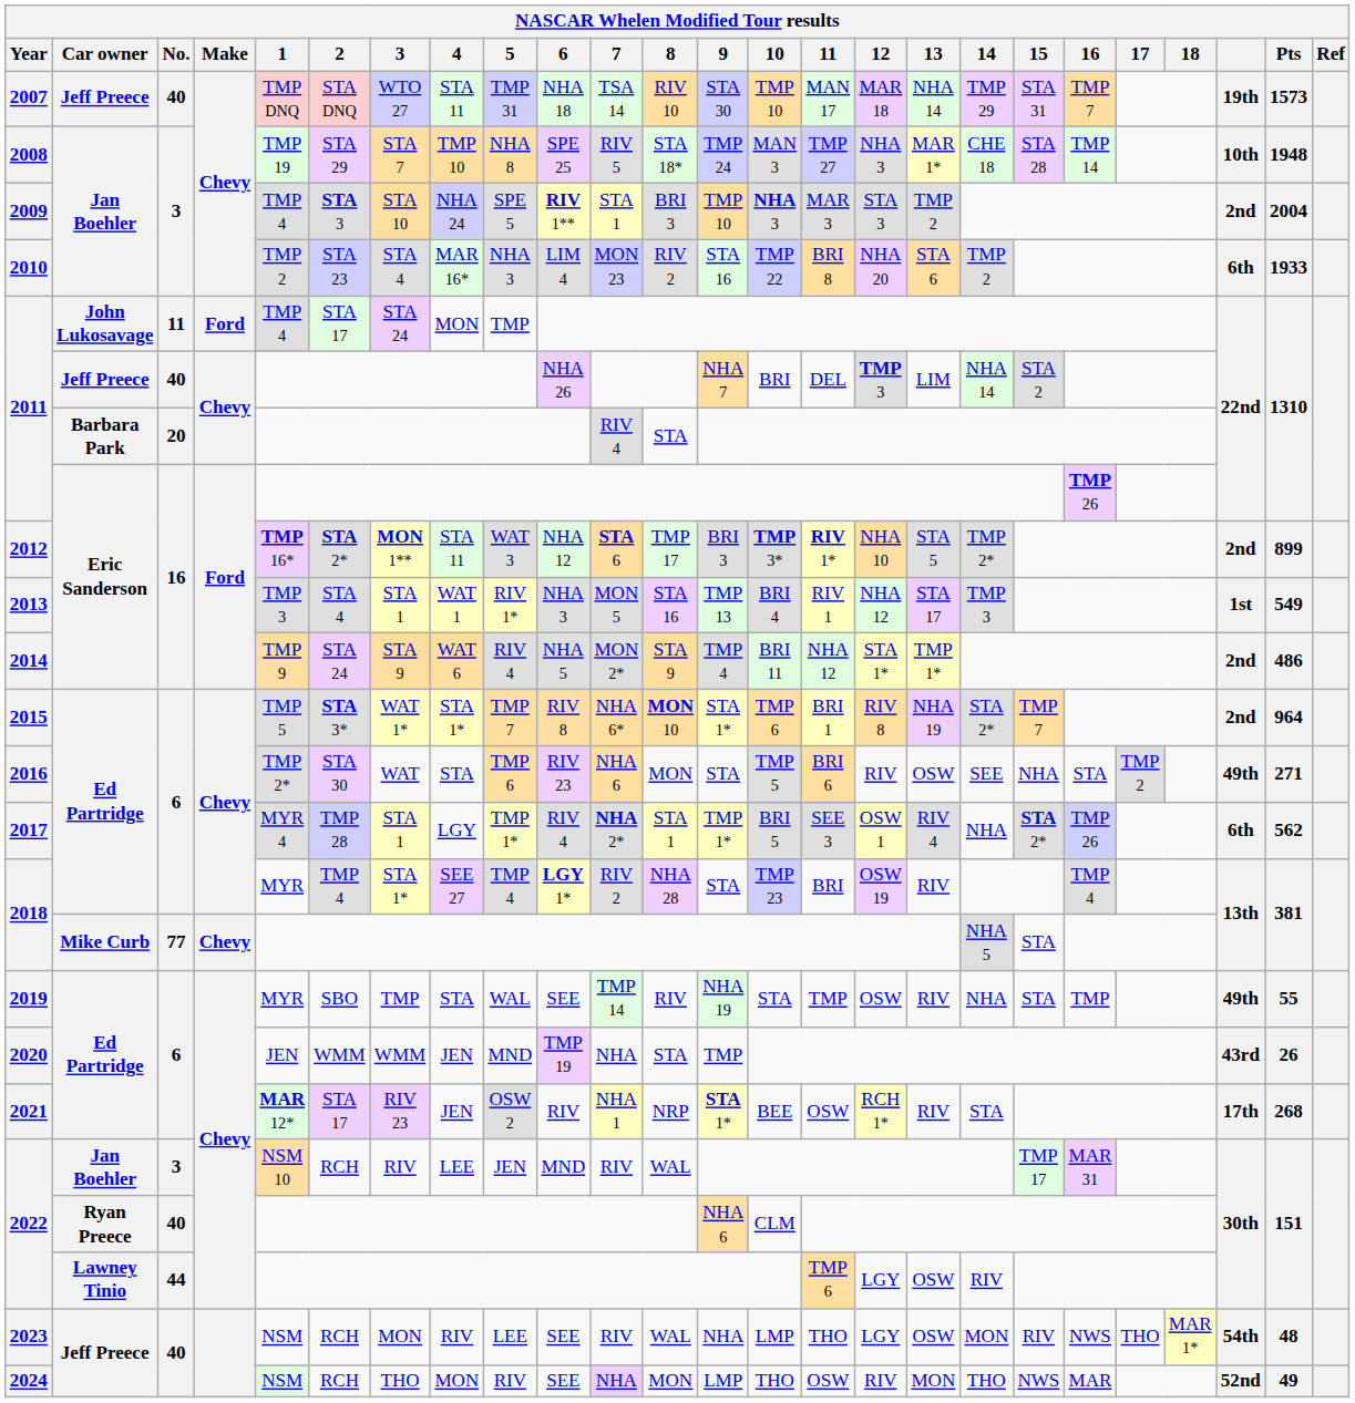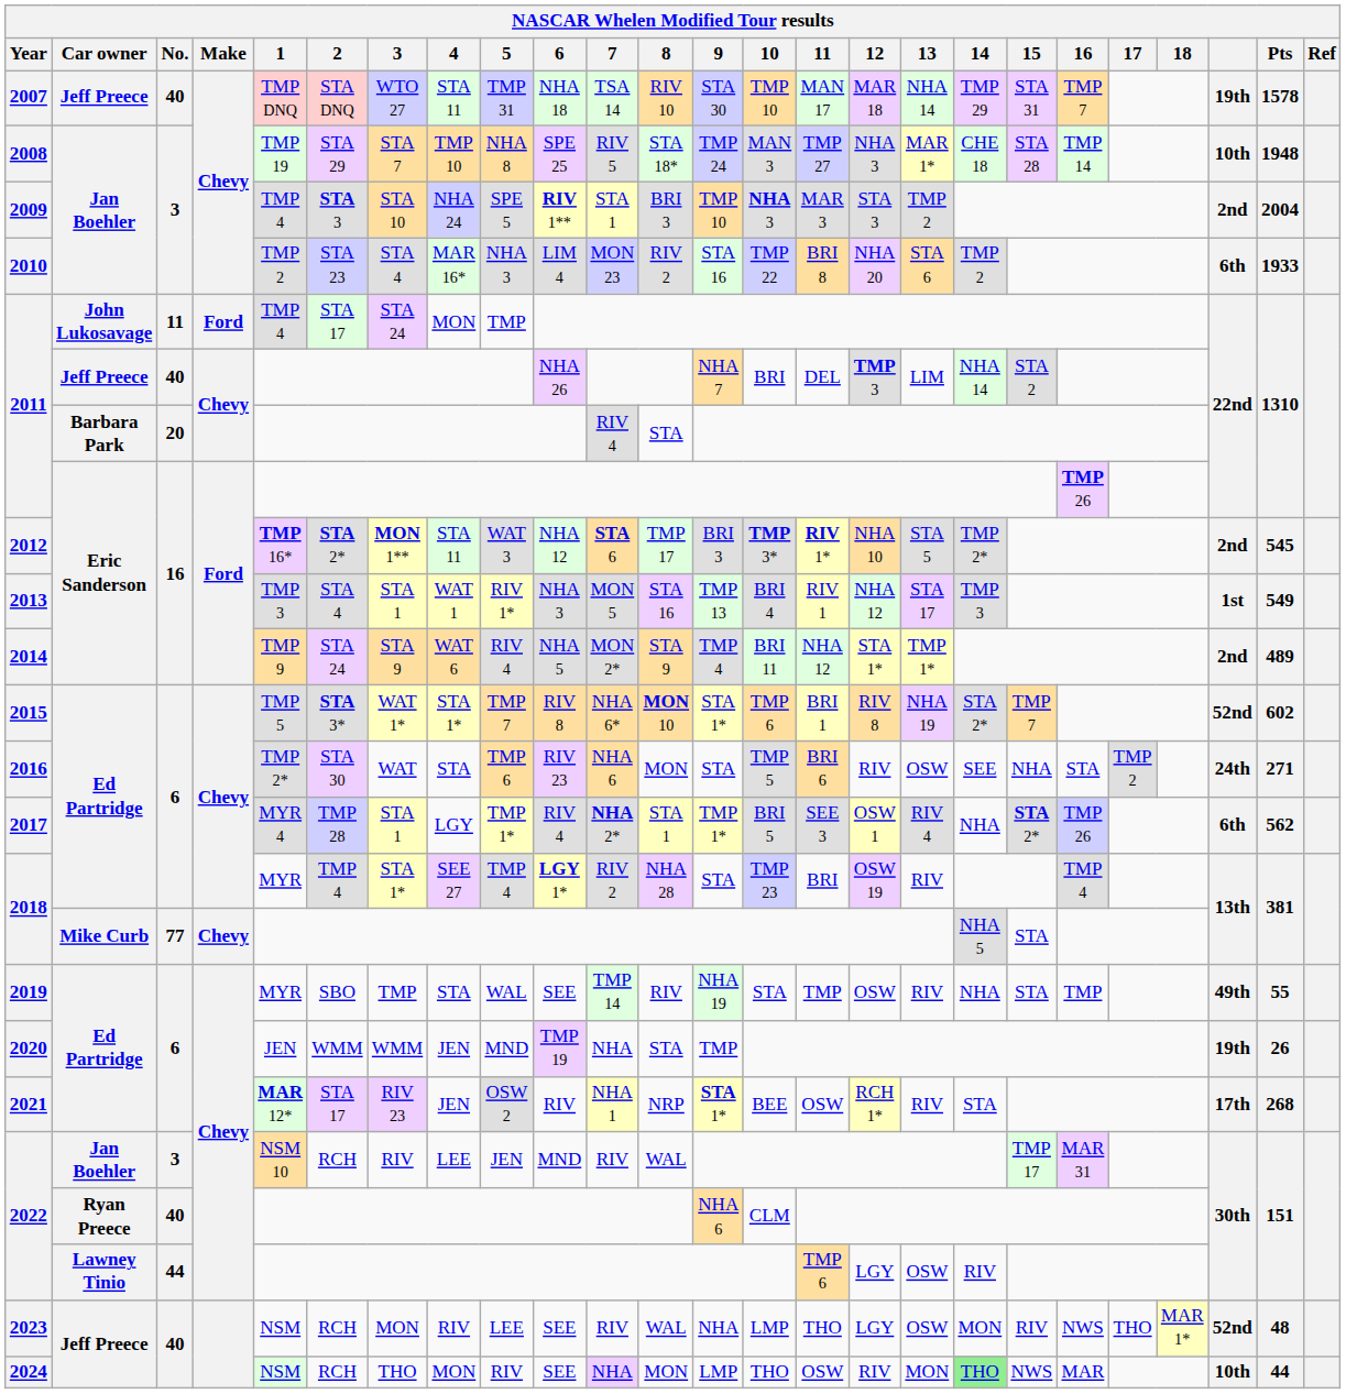2007 | Pts: 1573 -> 1578
2012 | Pts: 899 -> 545
2014 | Pts: 486 -> 489
2015 | column 23: 2nd -> 52nd
2015 | Pts: 964 -> 602
2016 | column 23: 49th -> 24th
2020 | column 23: 43rd -> 19th
2023 | column 23: 54th -> 52nd
2024 | 14: no background -> lightgreen background
2024 | column 23: 52nd -> 10th
2024 | Pts: 49 -> 44
